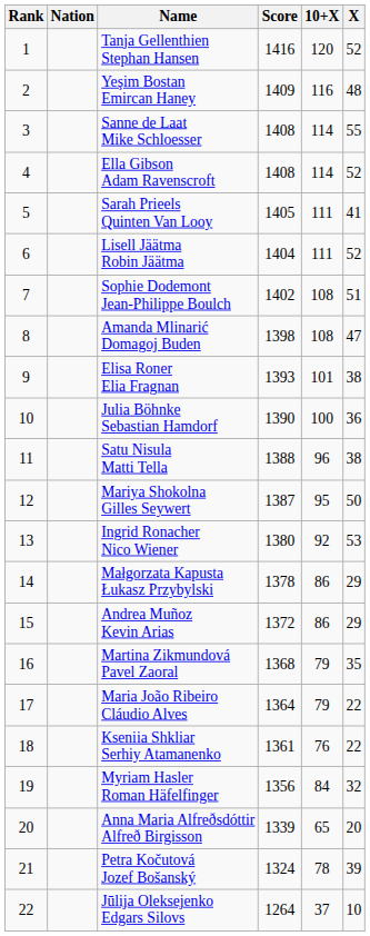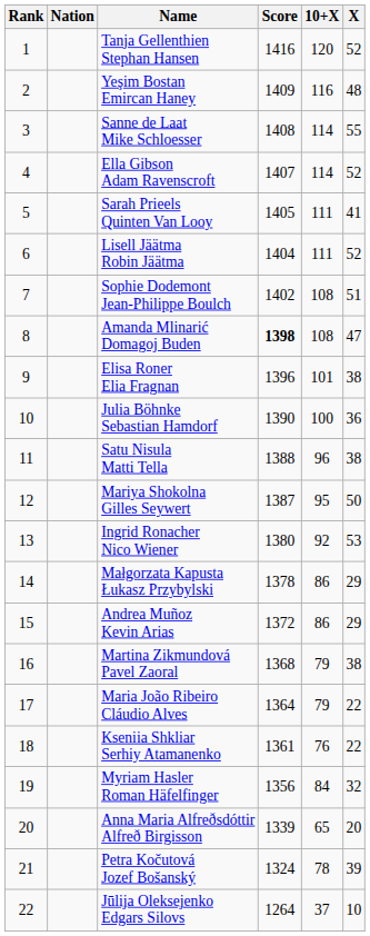Ella Gibson Adam Ravenscroft | Score: 1408 -> 1407
Amanda Mlinarić Domagoj Buden | Score: normal -> bold
Elisa Roner Elia Fragnan | Score: 1393 -> 1396
Martina Zikmundová Pavel Zaoral | X: 35 -> 38
